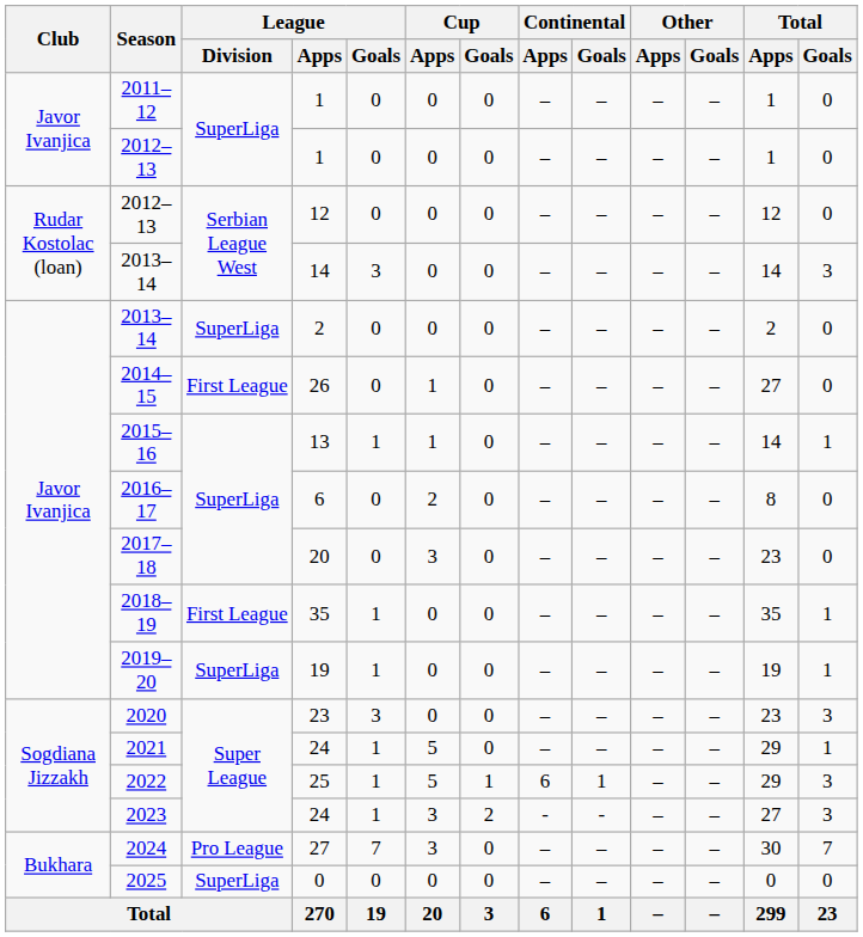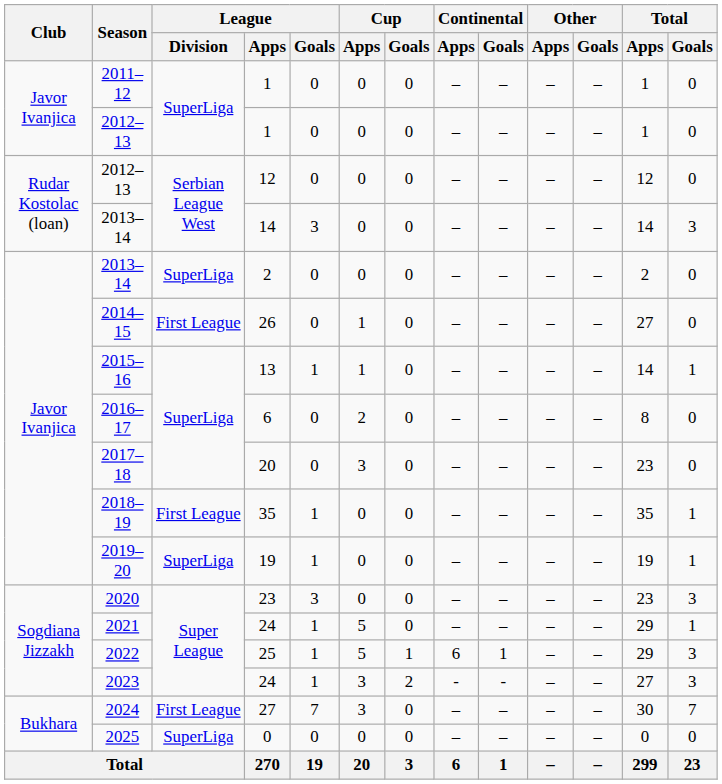2024 | League / Division: Pro League -> First League
